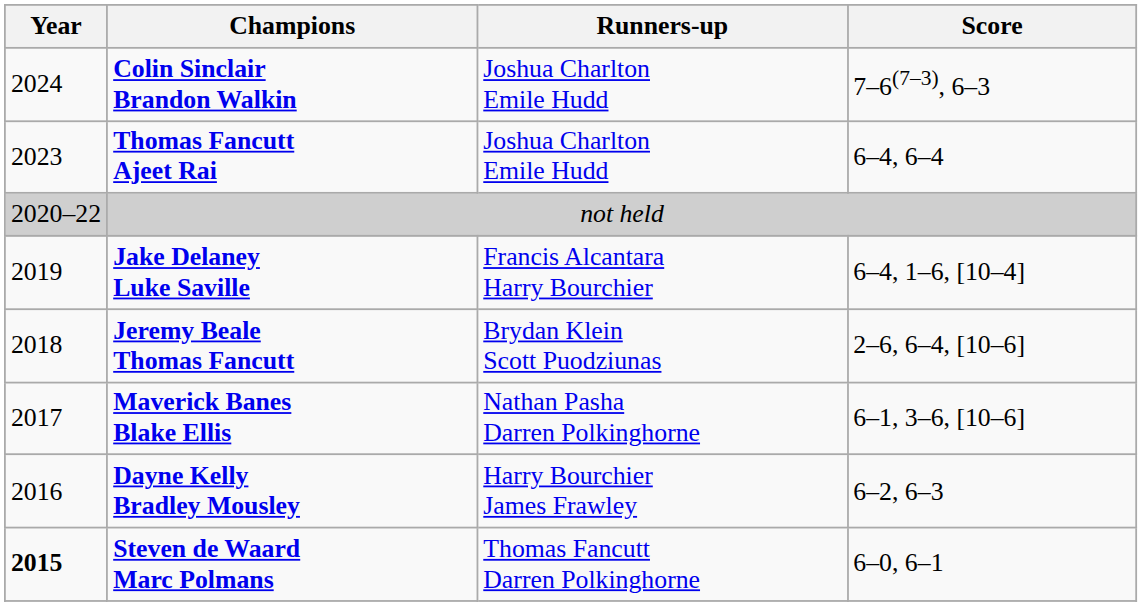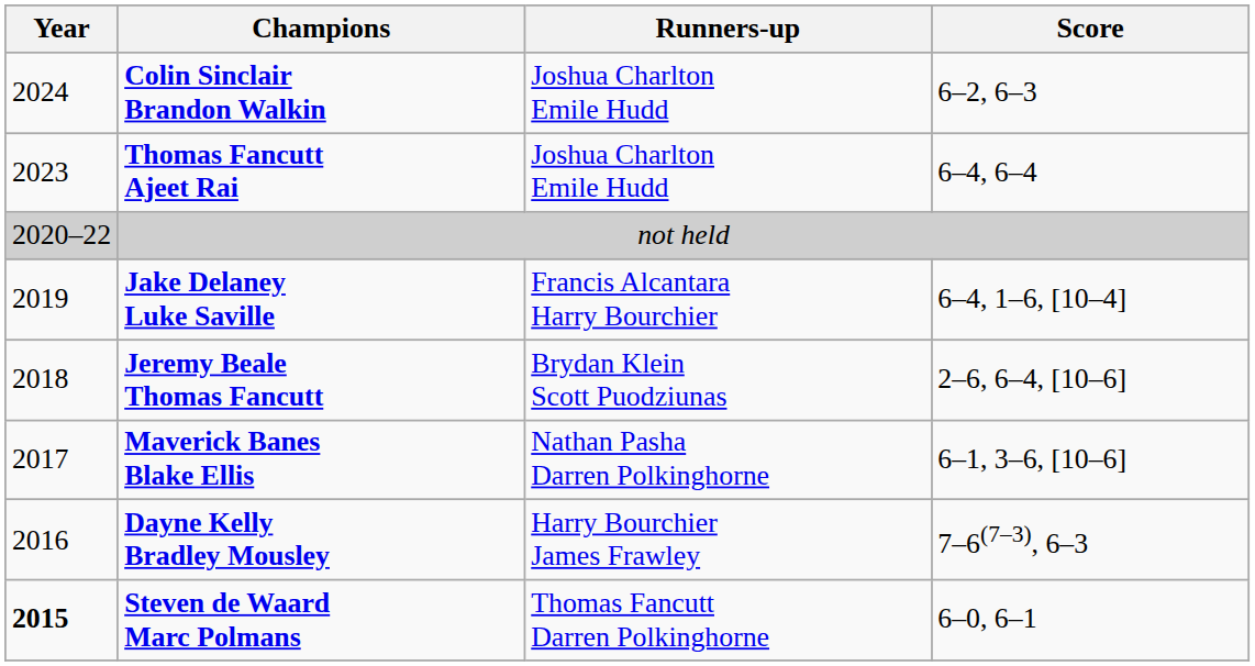Colin Sinclair Brandon Walkin | Score: 7–6(7–3), 6–3 -> 6–2, 6–3
Dayne Kelly Bradley Mousley | Score: 6–2, 6–3 -> 7–6(7–3), 6–3
